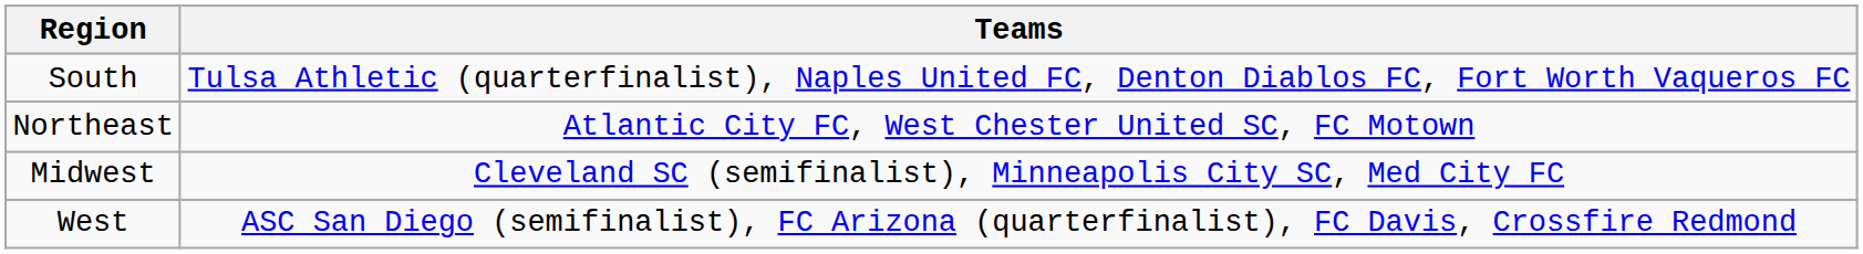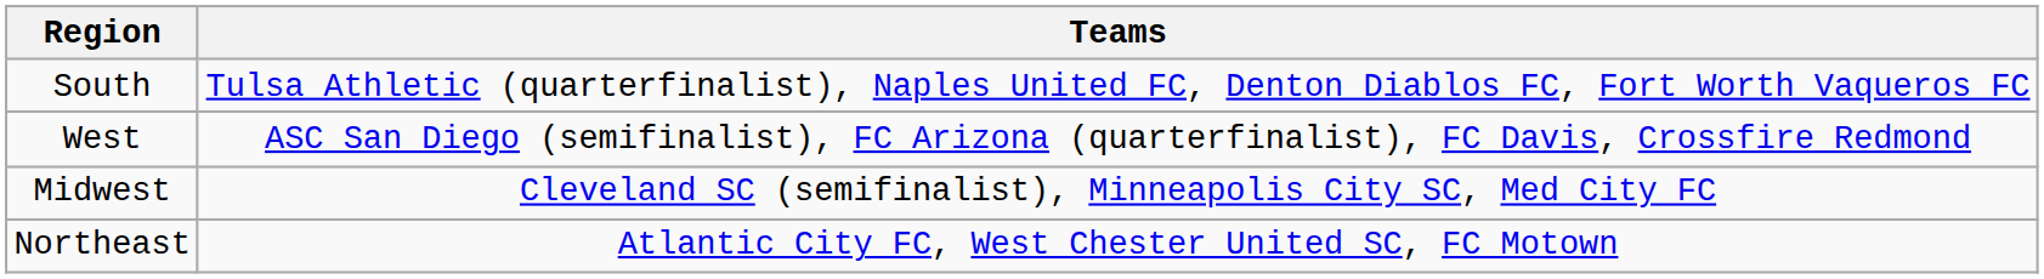rows swapped: West <-> Northeast
